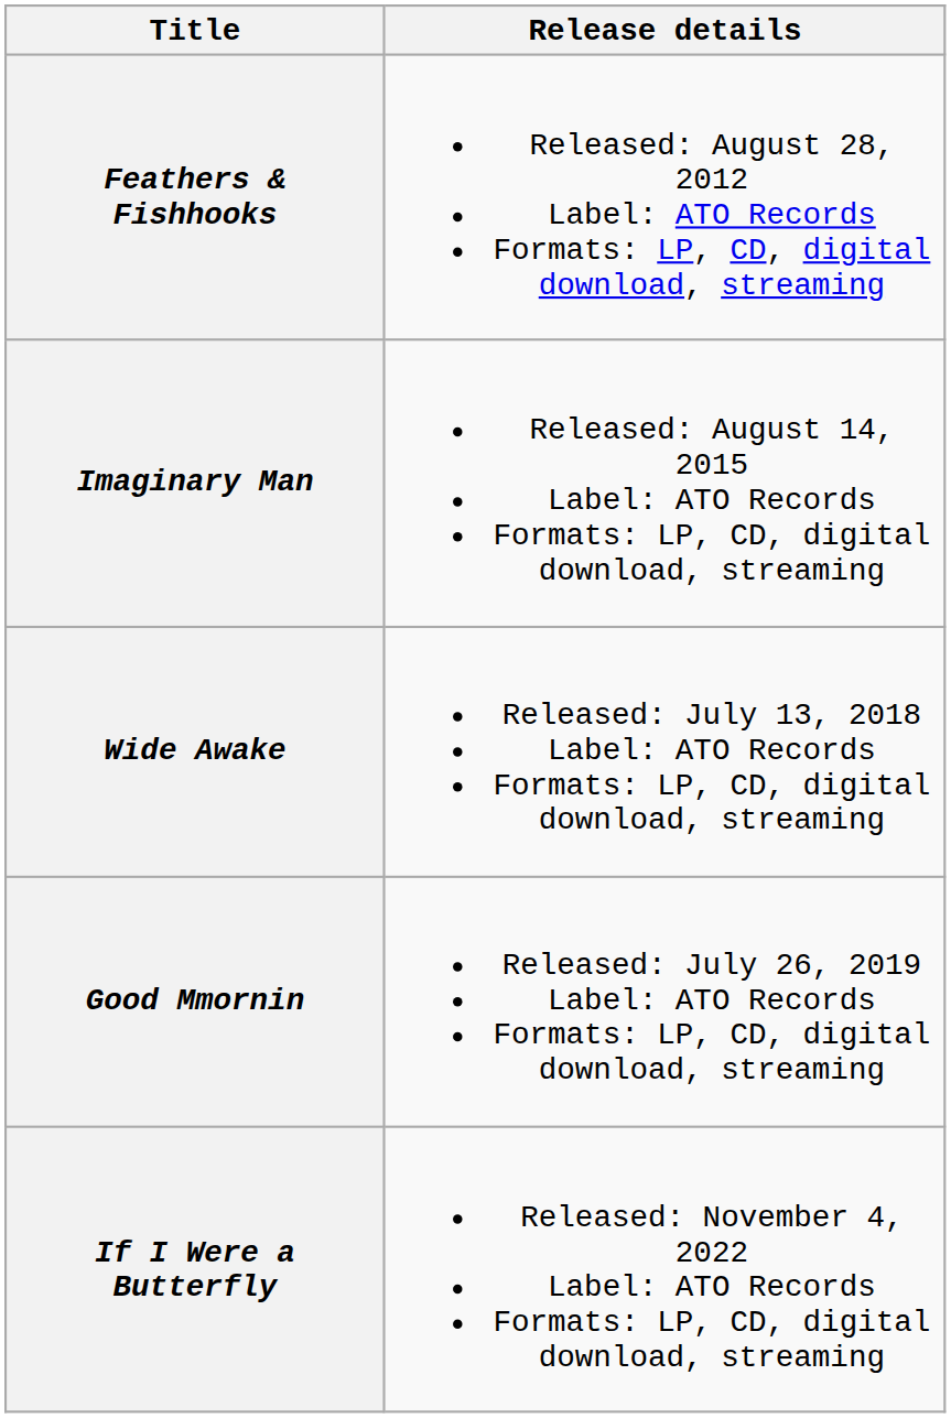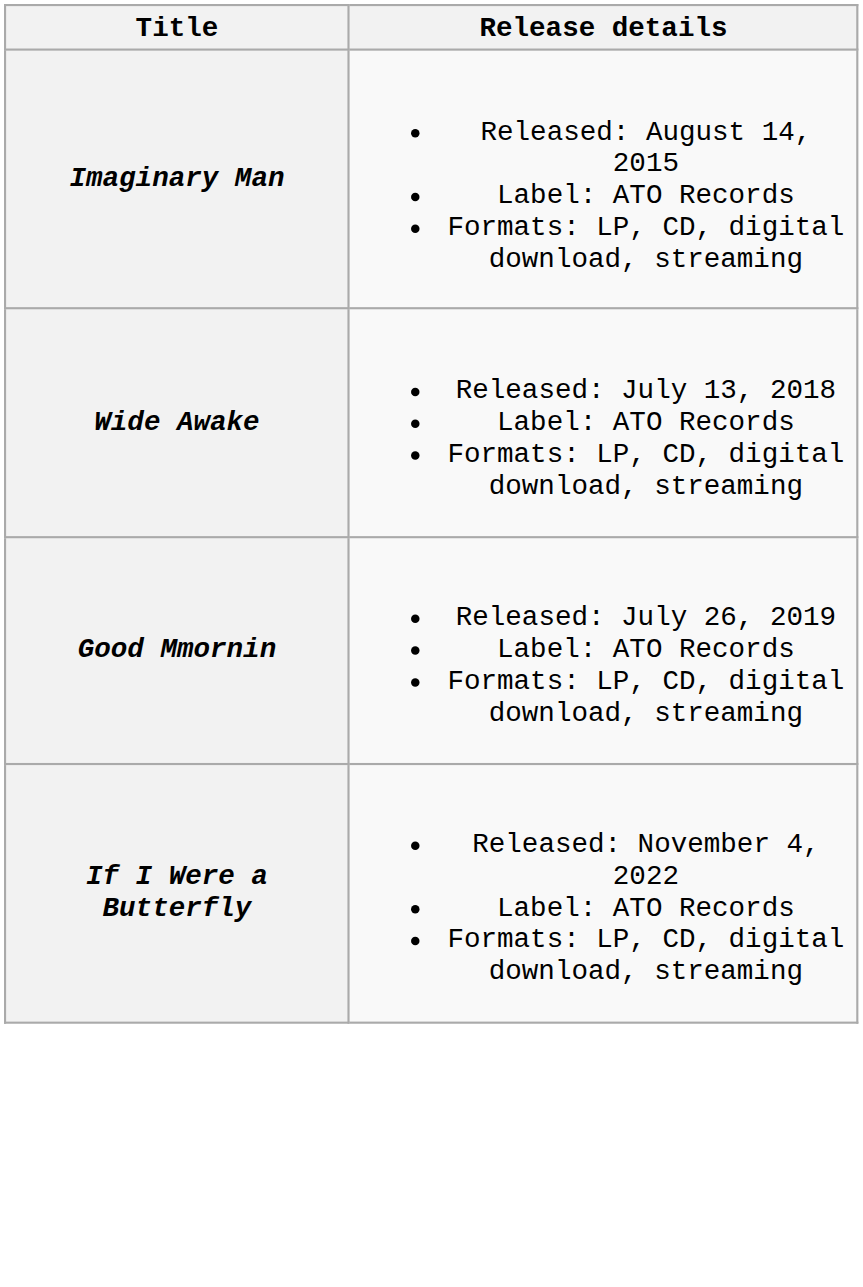- row: Feathers & Fishhooks | Released: August 28, 2012 Label: ATO Records Formats: LP, CD, digital download, streaming
